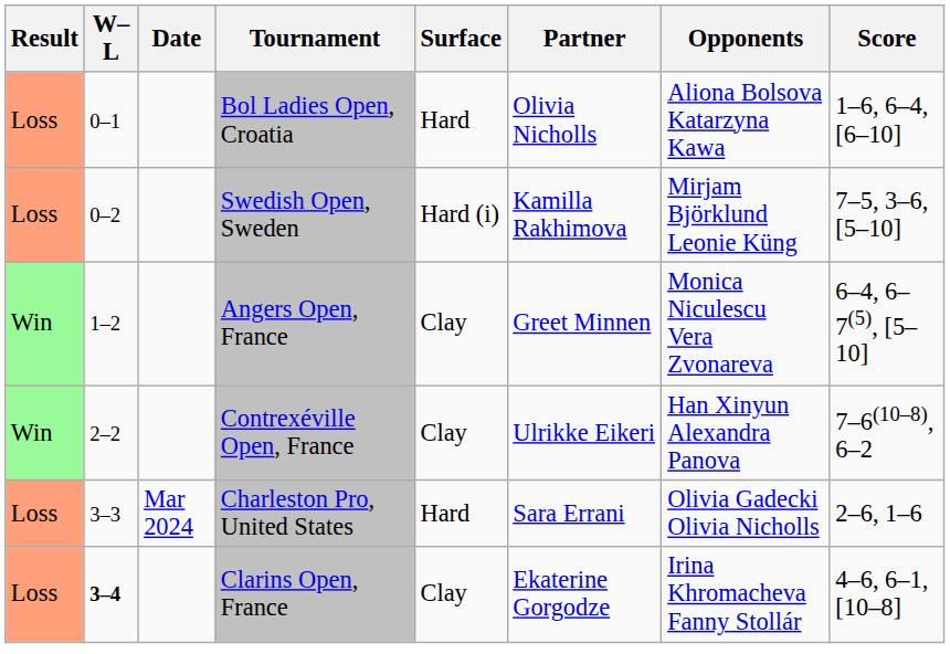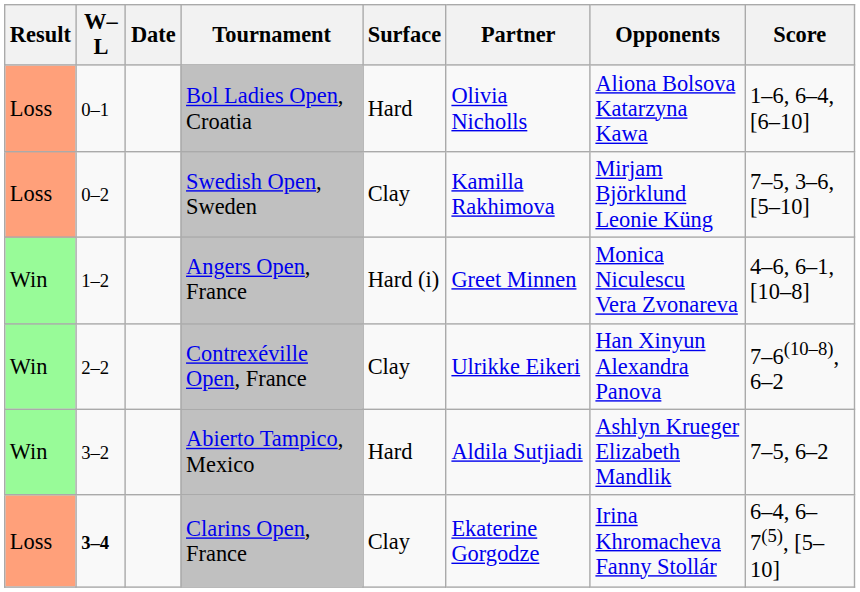Swedish Open, Sweden | Surface: Hard (i) -> Clay
Angers Open, France | Surface: Clay -> Hard (i)
Angers Open, France | Score: 6–4, 6–7(5), [5–10] -> 4–6, 6–1, [10–8]
+ row: Win | 3–2 | Abierto Tampico, Mexico | Hard | Aldila Sutjiadi | Ashlyn Krueger Elizabeth Mandlik | 7–5, 6–2
- row: Loss | 3–3 | Mar 2024 | Charleston Pro, United States | Hard | Sara Errani | Olivia Gadecki Olivia Nicholls | 2–6, 1–6
Clarins Open, France | Score: 4–6, 6–1, [10–8] -> 6–4, 6–7(5), [5–10]
